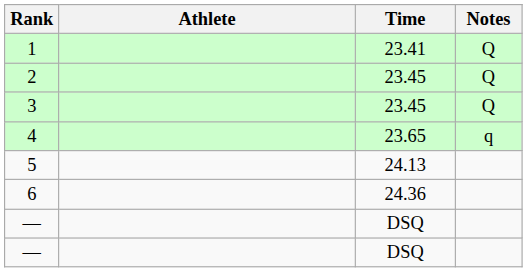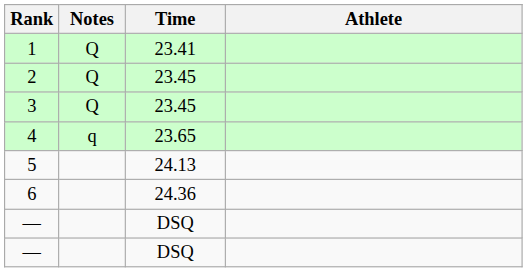columns swapped: Athlete <-> Notes
